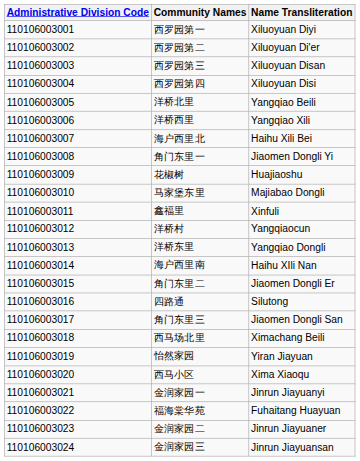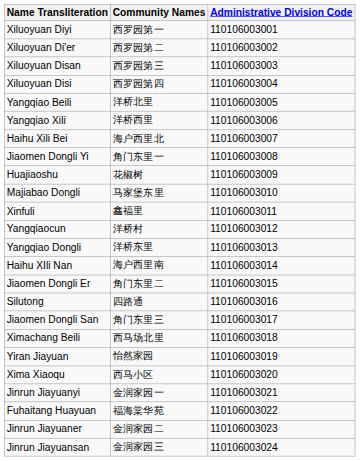columns swapped: Administrative Division Code <-> Name Transliteration
